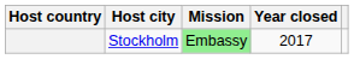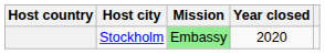Stockholm | Year closed: 2017 -> 2020
